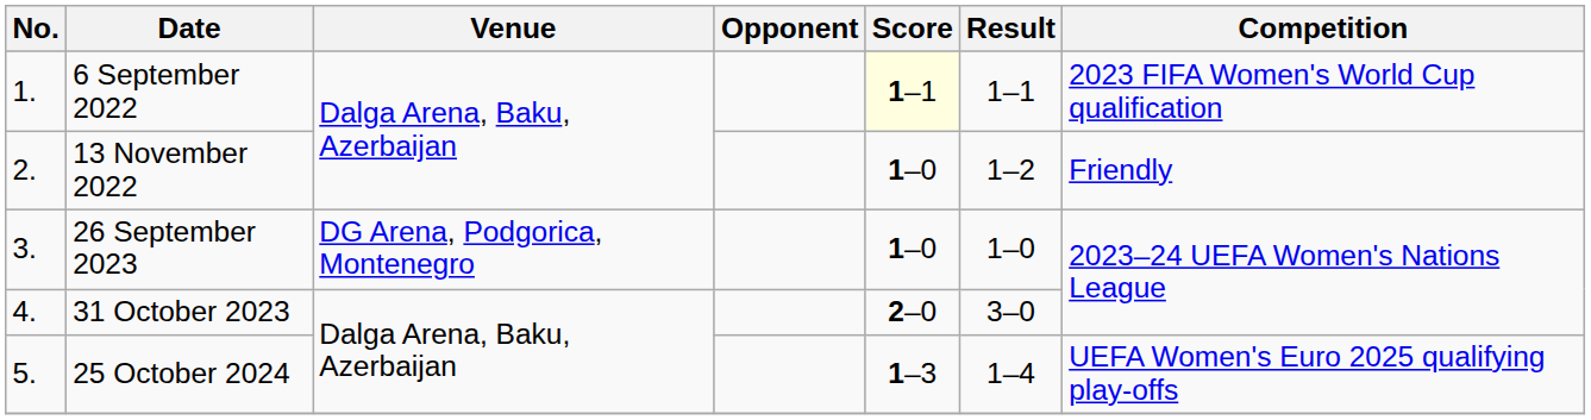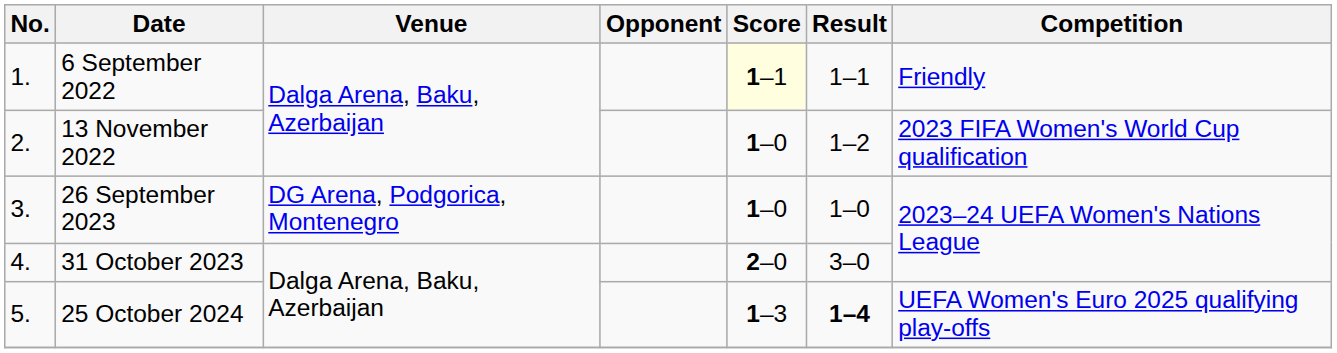6 September 2022 | Competition: 2023 FIFA Women's World Cup qualification -> Friendly
13 November 2022 | Competition: Friendly -> 2023 FIFA Women's World Cup qualification
25 October 2024 | Result: normal -> bold
